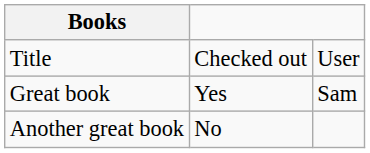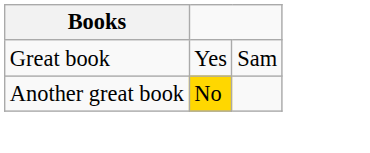- row: Title | Checked out | User
Another great book | column 2: no background -> gold background
